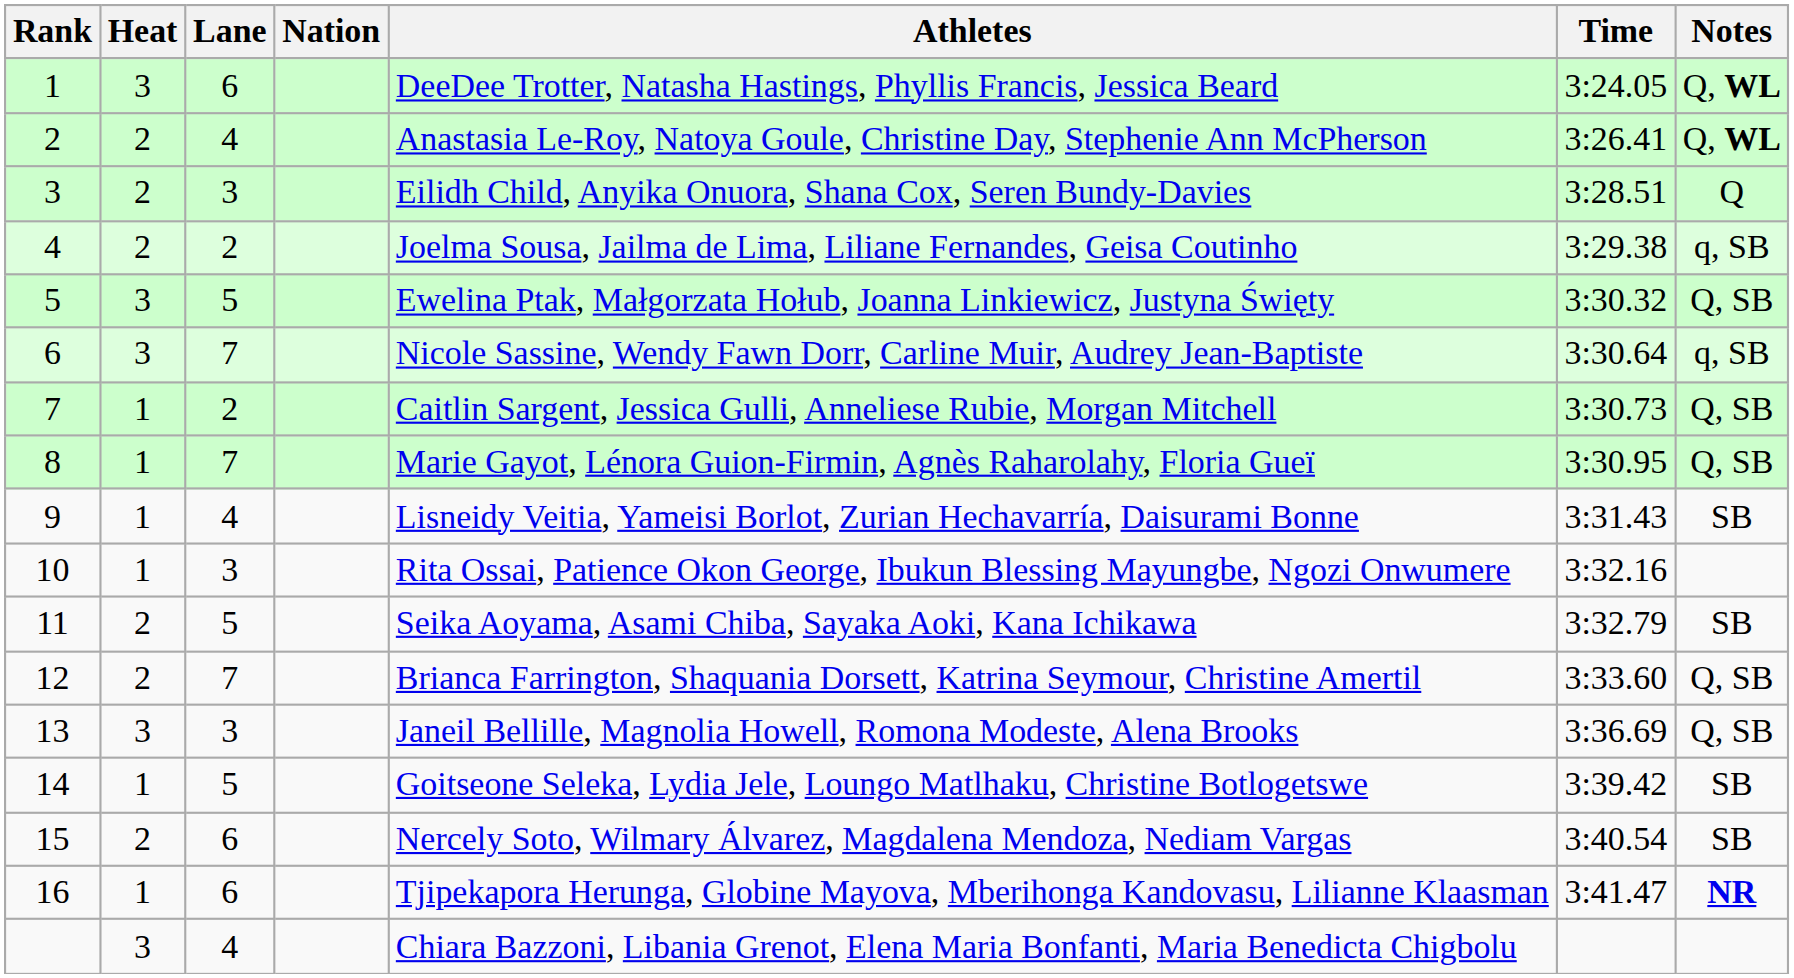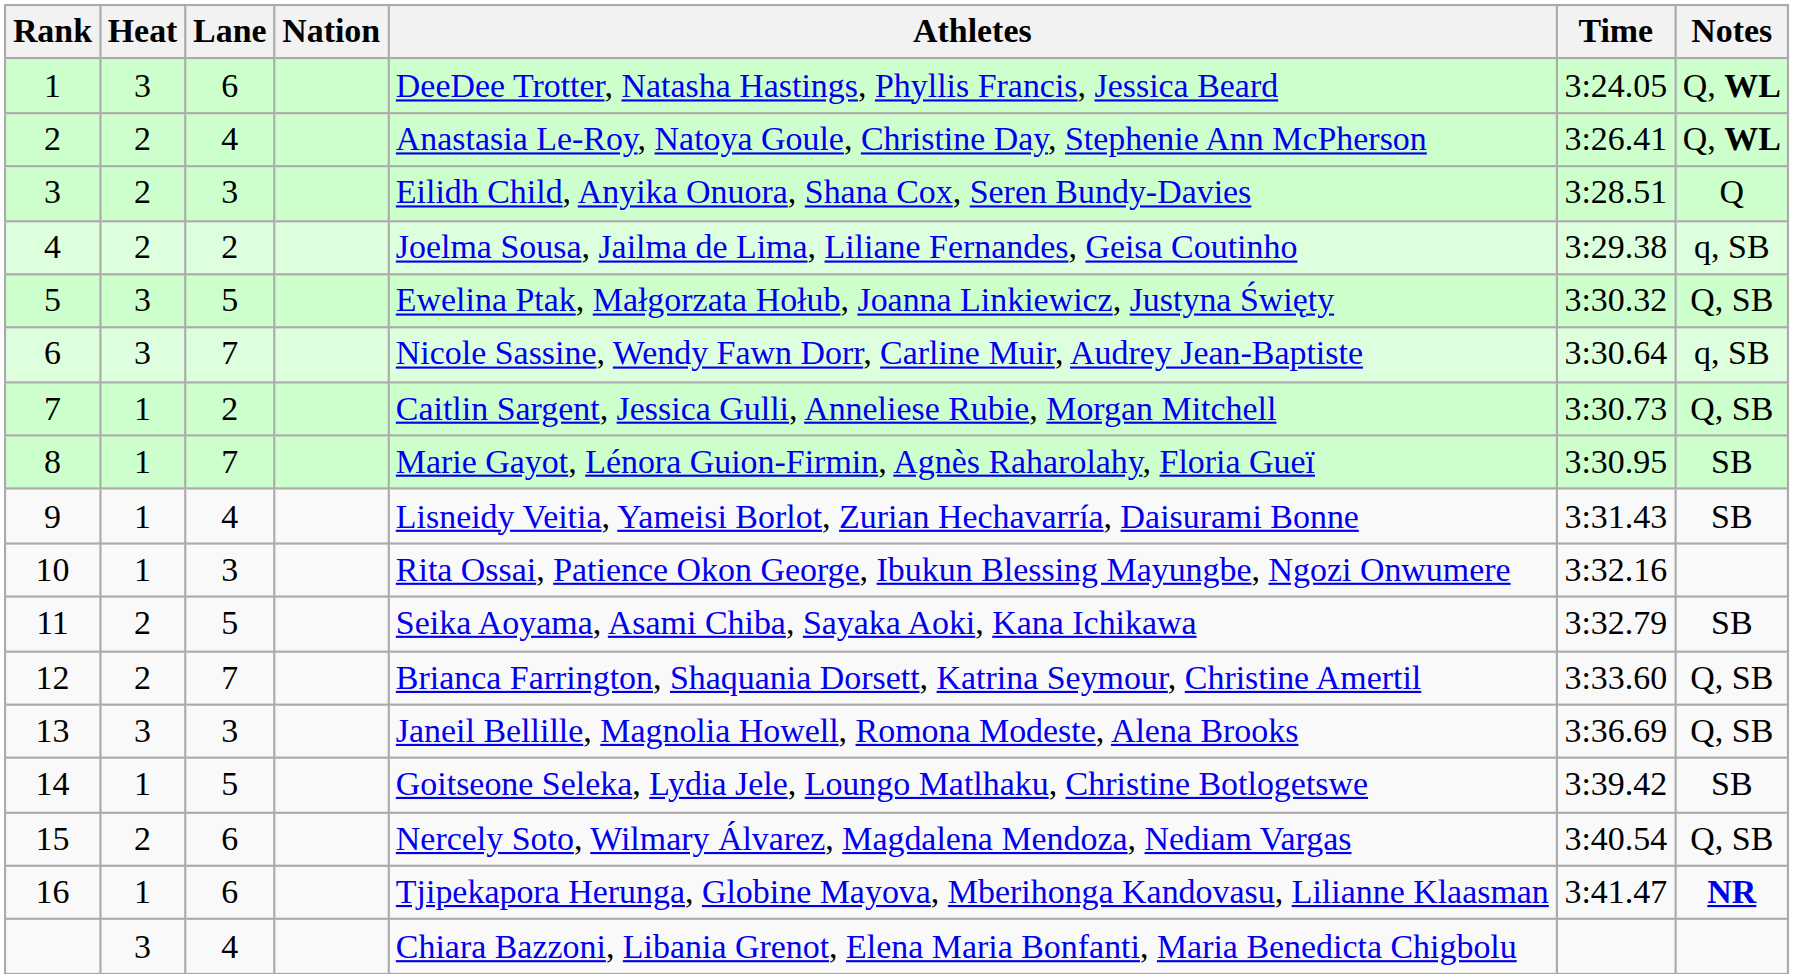8 | Notes: Q, SB -> SB
15 | Notes: SB -> Q, SB
